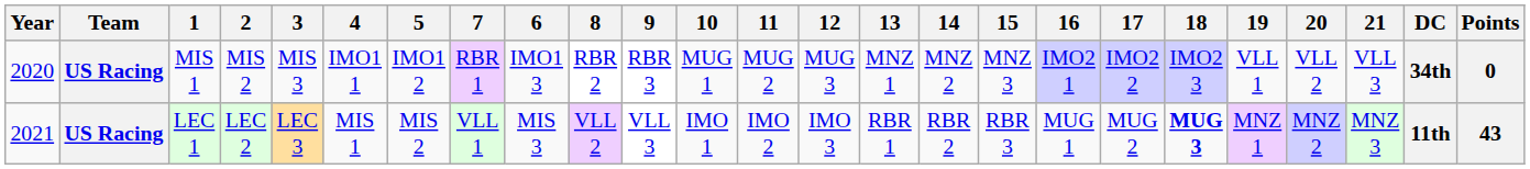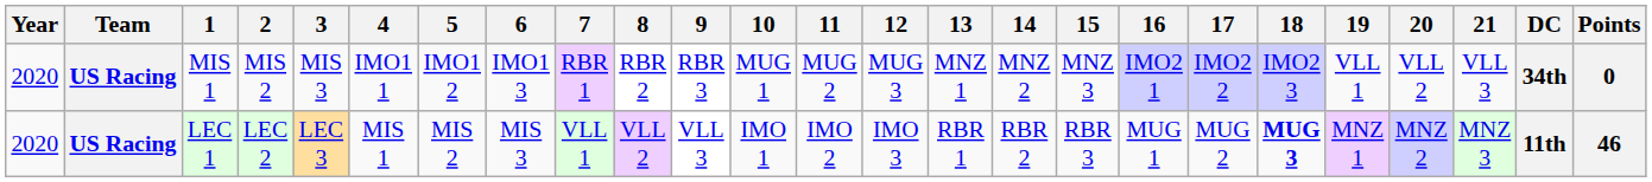columns swapped: 6 <-> 7
LEC 1 | Year: 2021 -> 2020
LEC 1 | Points: 43 -> 46
